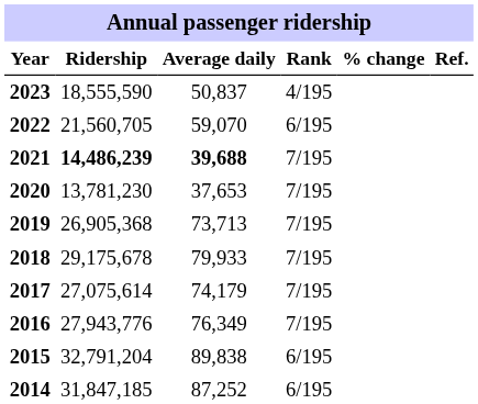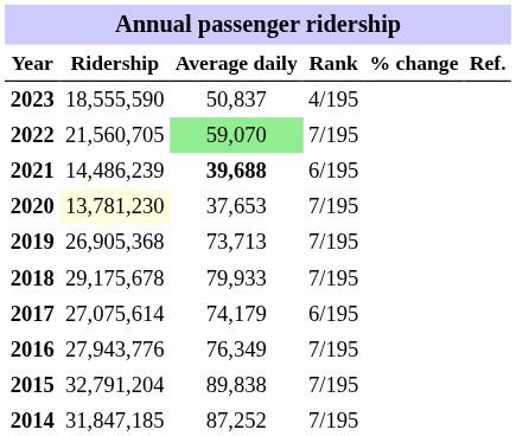2022 | Average daily: no background -> lightgreen background
2022 | Rank: 6/195 -> 7/195
2021 | Ridership: bold -> normal
2021 | Rank: 7/195 -> 6/195
2020 | Ridership: no background -> lightyellow background
2017 | Rank: 7/195 -> 6/195
2015 | Rank: 6/195 -> 7/195
2014 | Rank: 6/195 -> 7/195
